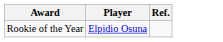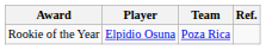+ column: Team | Poza Rica
